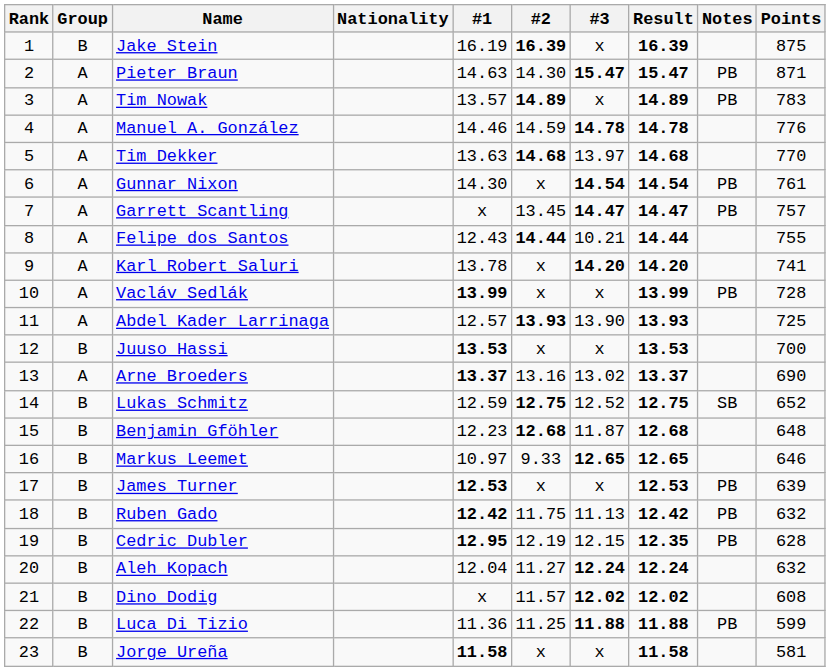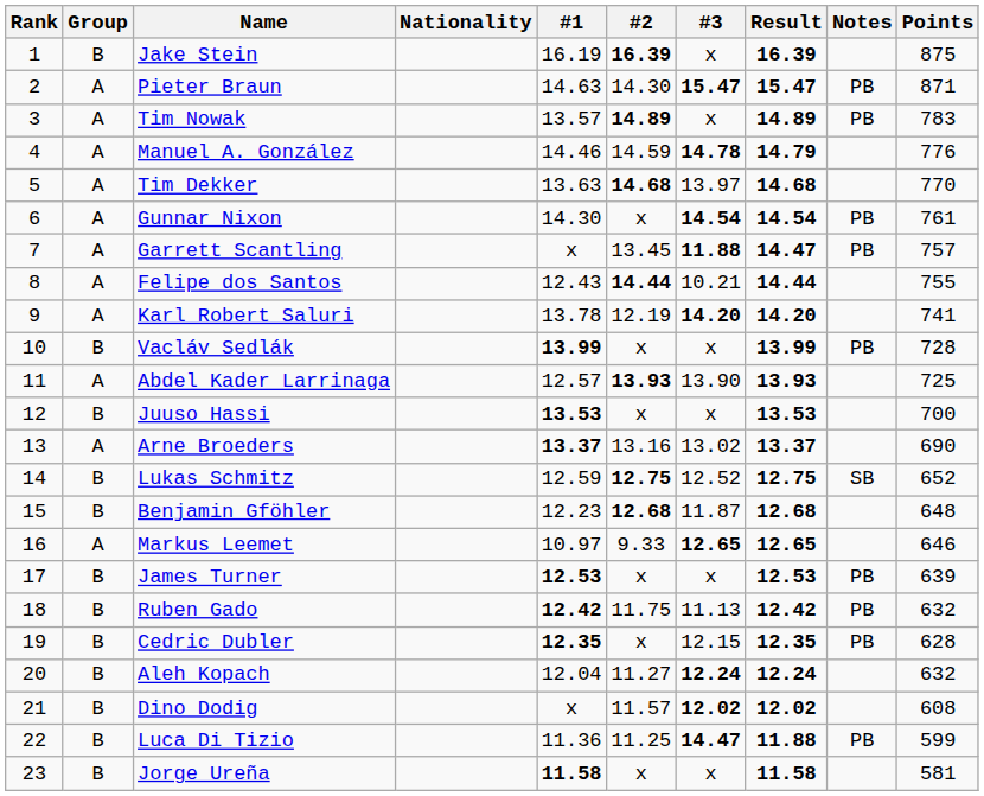Manuel A. González | Result: 14.78 -> 14.79
Garrett Scantling | #3: 14.47 -> 11.88
Karl Robert Saluri | #2: x -> 12.19
Vacláv Sedlák | Group: A -> B
Markus Leemet | Group: B -> A
Cedric Dubler | #1: 12.95 -> 12.35
Cedric Dubler | #2: 12.19 -> x
Luca Di Tizio | #3: 11.88 -> 14.47
